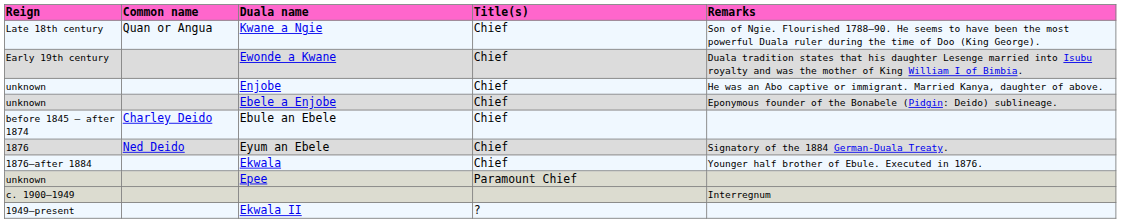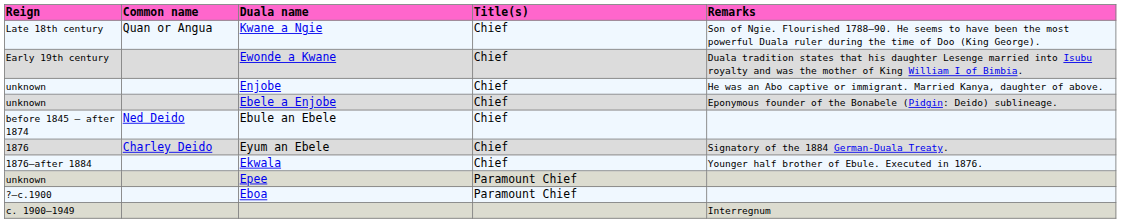Ebule an Ebele | Common name: Charley Deido -> Ned Deido
Eyum an Ebele | Common name: Ned Deido -> Charley Deido
+ row: ?–c.1900 | Eboa | Paramount Chief
- row: 1949–present | Ekwala II | ?
